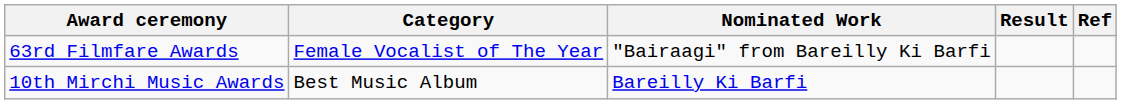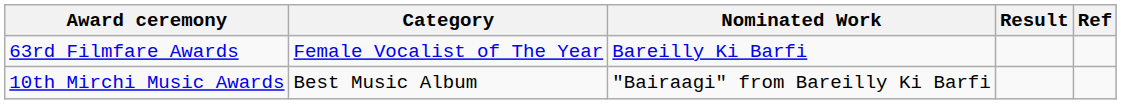63rd Filmfare Awards | Nominated Work: "Bairaagi" from Bareilly Ki Barfi -> Bareilly Ki Barfi
10th Mirchi Music Awards | Nominated Work: Bareilly Ki Barfi -> "Bairaagi" from Bareilly Ki Barfi
